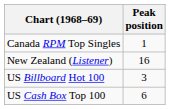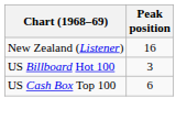- row: Canada RPM Top Singles | 1
